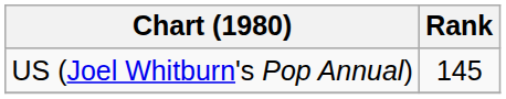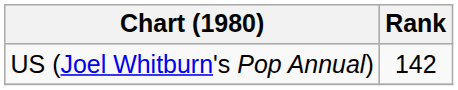US (Joel Whitburn's Pop Annual) | Rank: 145 -> 142
